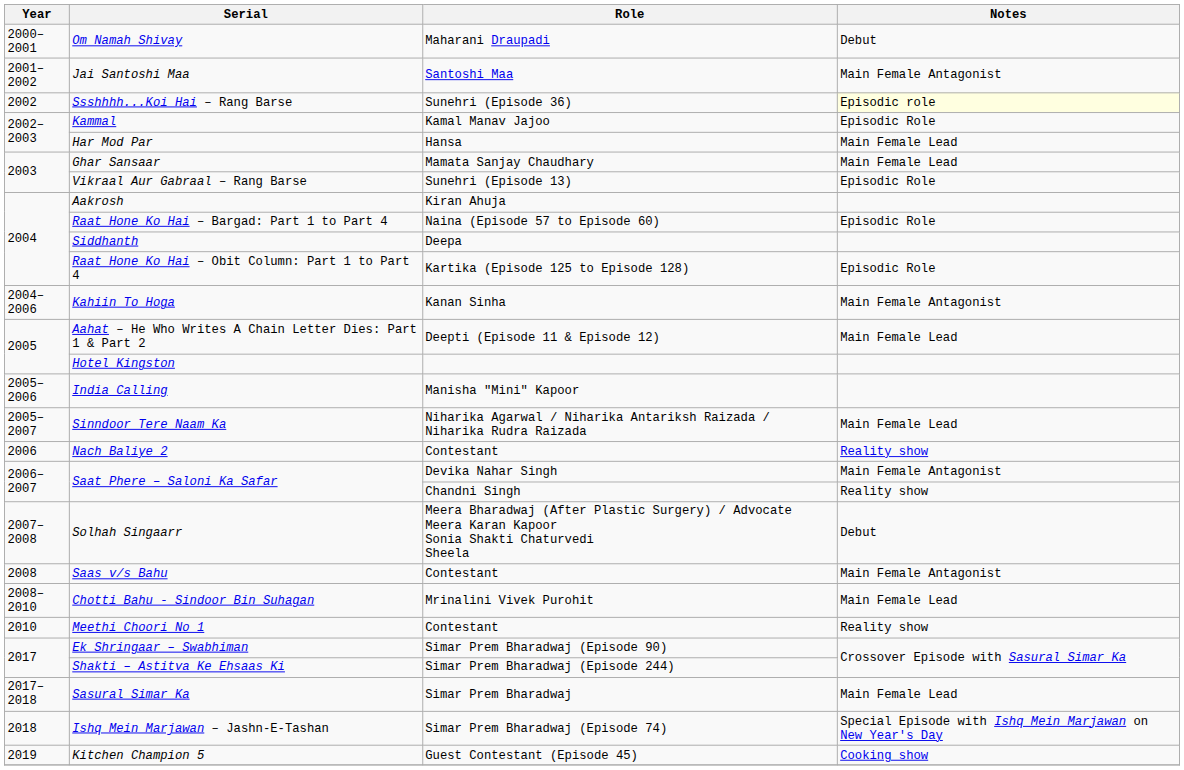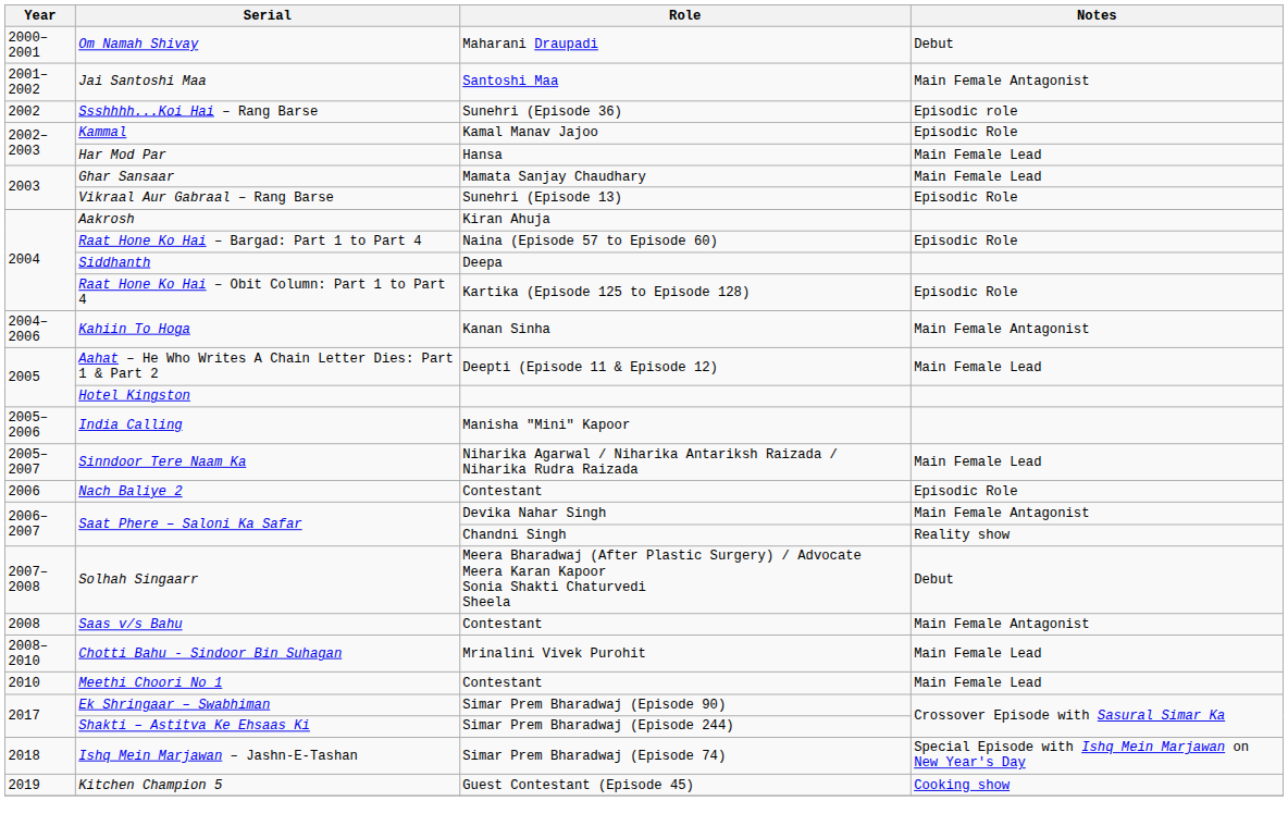Ssshhhh...Koi Hai – Rang Barse | Notes: lightyellow background -> no background
Nach Baliye 2 | Notes: Reality show -> Episodic Role
Meethi Choori No 1 | Notes: Reality show -> Main Female Lead
- row: 2017–2018 | Sasural Simar Ka | Simar Prem Bharadwaj | Main Female Lead
